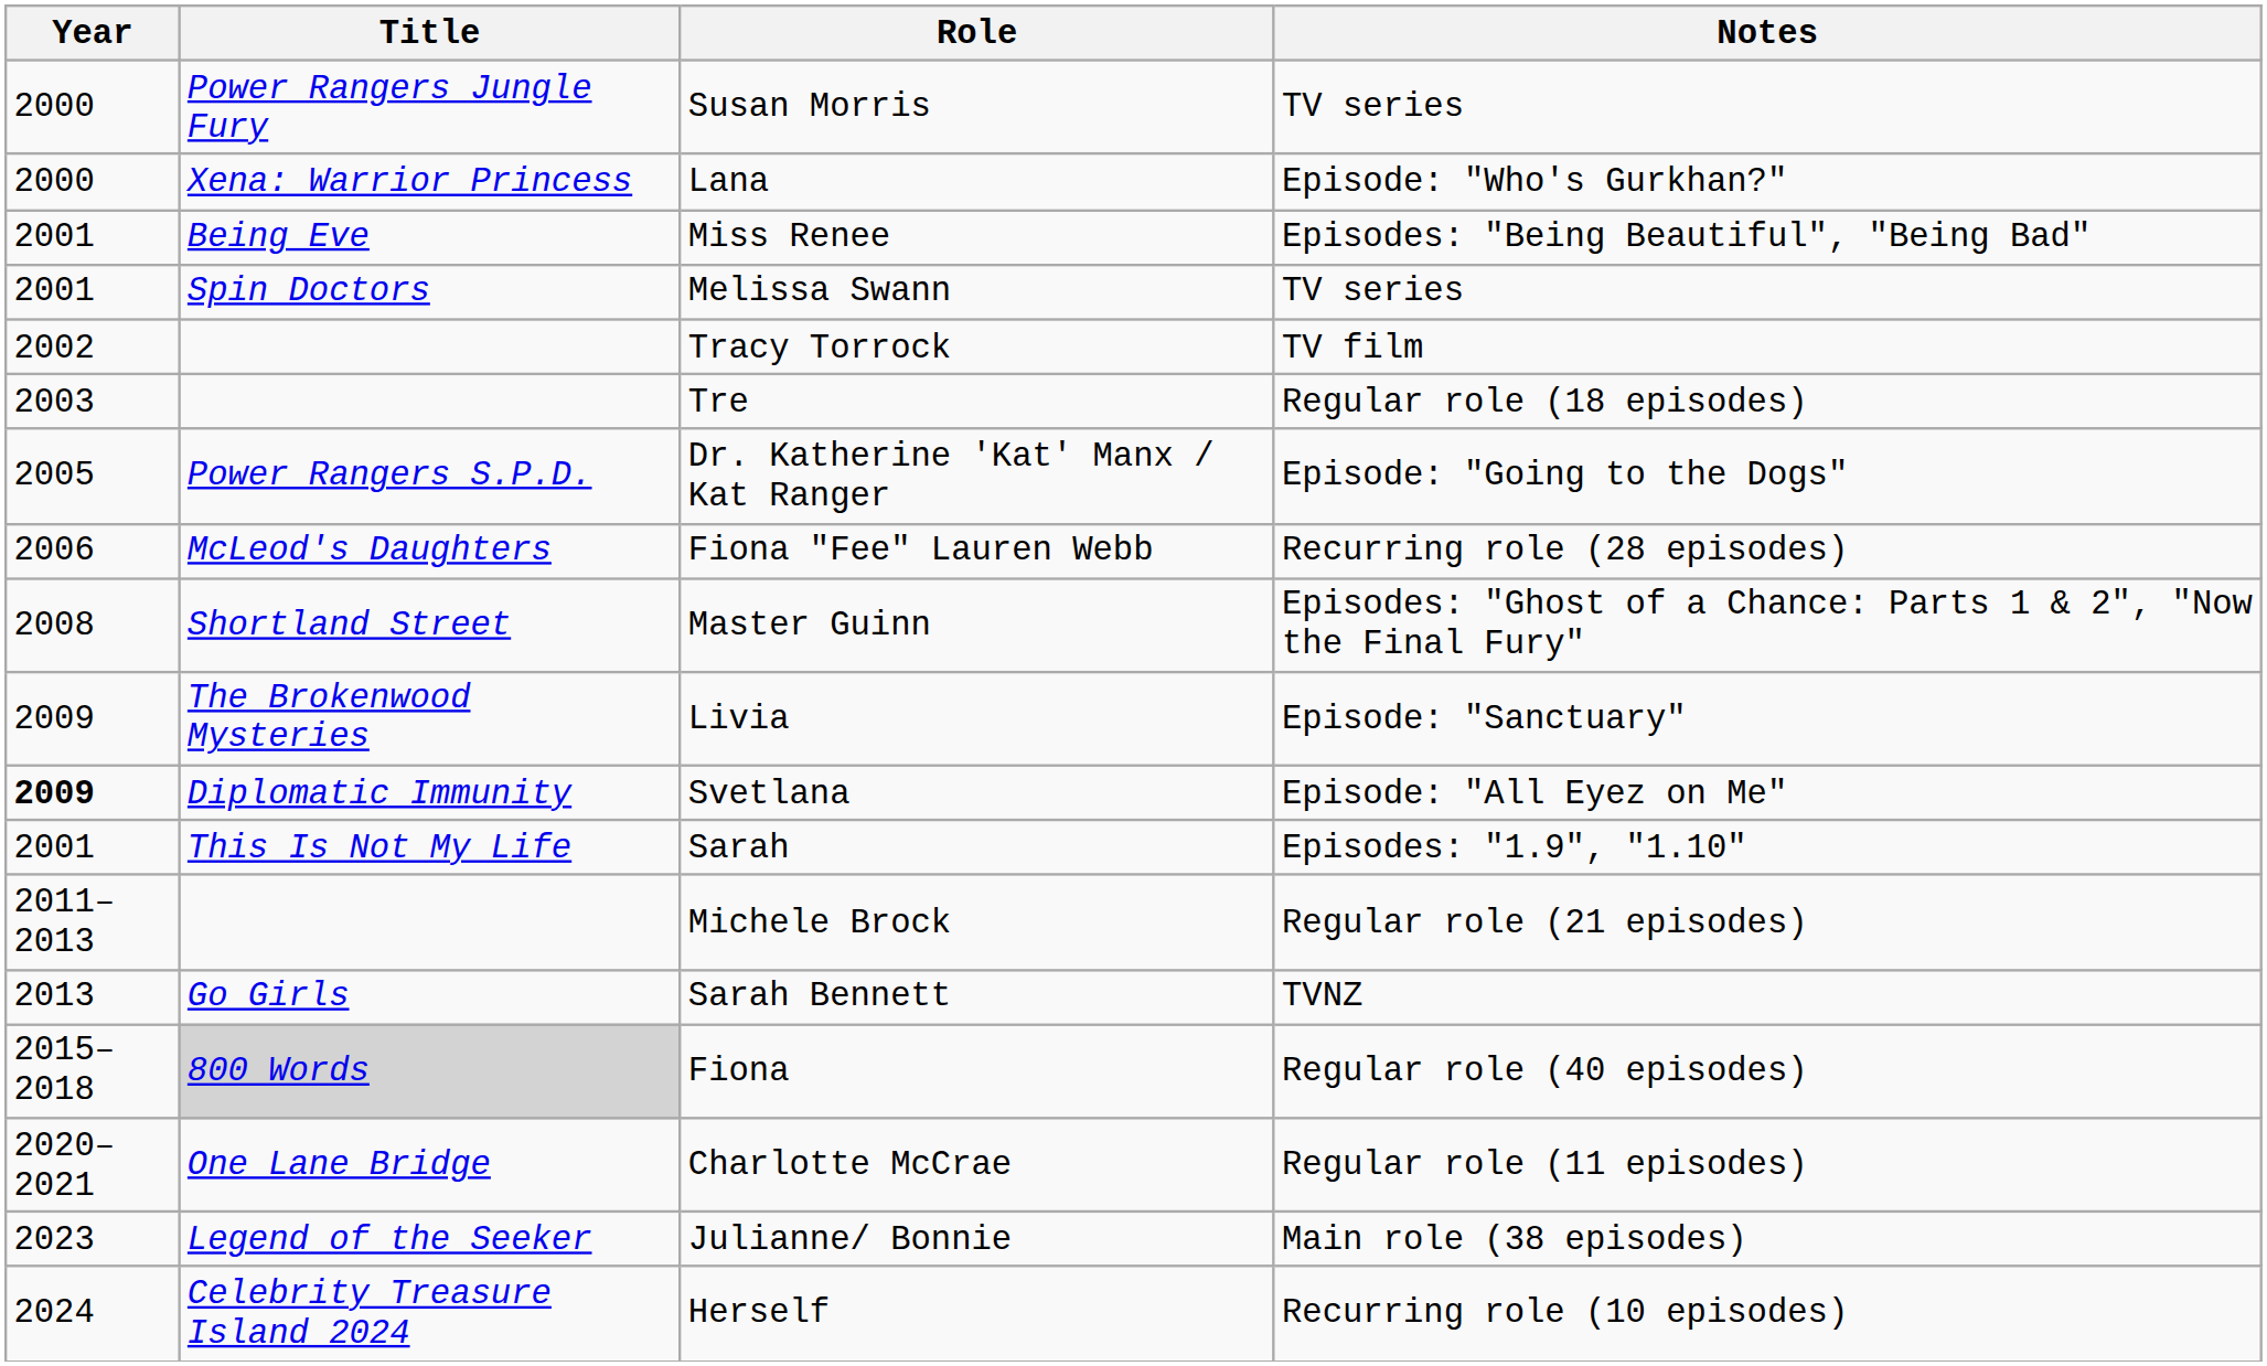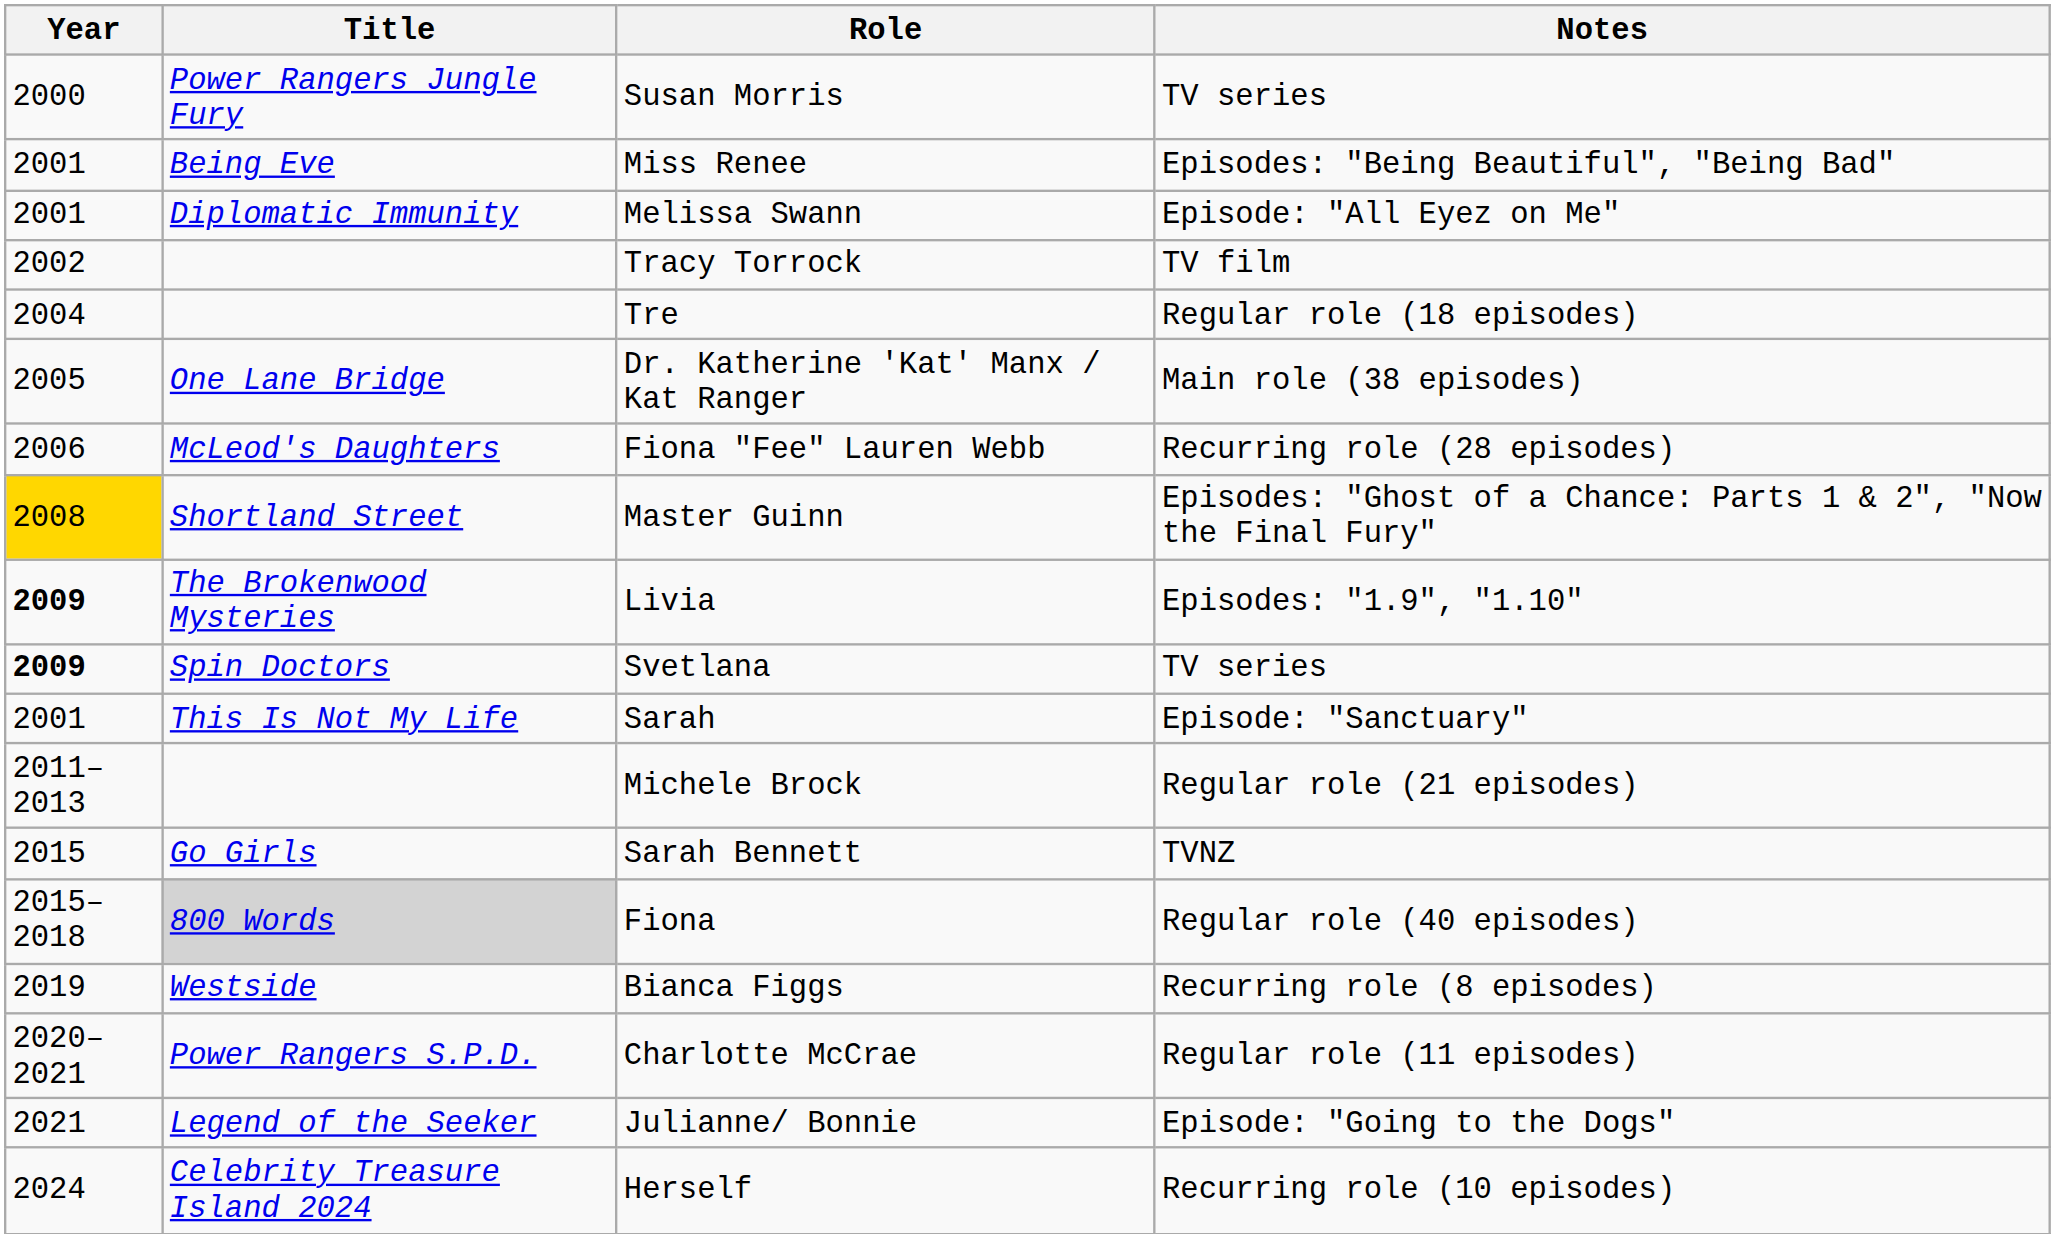- row: 2000 | Xena: Warrior Princess | Lana | Episode: "Who's Gurkhan?"
Melissa Swann | Title: Spin Doctors -> Diplomatic Immunity
Melissa Swann | Notes: TV series -> Episode: "All Eyez on Me"
Tre | Year: 2003 -> 2004
Dr. Katherine 'Kat' Manx / Kat Ranger | Title: Power Rangers S.P.D. -> One Lane Bridge
Dr. Katherine 'Kat' Manx / Kat Ranger | Notes: Episode: "Going to the Dogs" -> Main role (38 episodes)
Master Guinn | Year: no background -> gold background
Livia | Year: normal -> bold
Livia | Notes: Episode: "Sanctuary" -> Episodes: "1.9", "1.10"
Svetlana | Title: Diplomatic Immunity -> Spin Doctors
Svetlana | Notes: Episode: "All Eyez on Me" -> TV series
Sarah | Notes: Episodes: "1.9", "1.10" -> Episode: "Sanctuary"
Sarah Bennett | Year: 2013 -> 2015
+ row: 2019 | Westside | Bianca Figgs | Recurring role (8 episodes)
Charlotte McCrae | Title: One Lane Bridge -> Power Rangers S.P.D.
Julianne/ Bonnie | Year: 2023 -> 2021
Julianne/ Bonnie | Notes: Main role (38 episodes) -> Episode: "Going to the Dogs"
